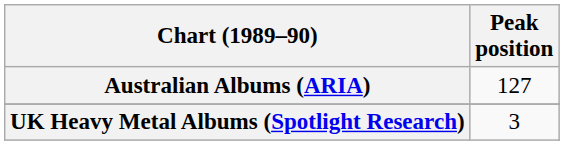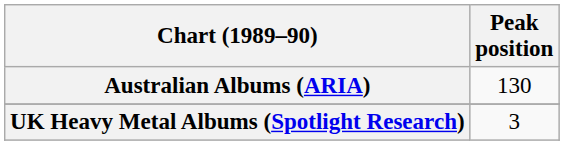Australian Albums (ARIA) | Peak position: 127 -> 130
